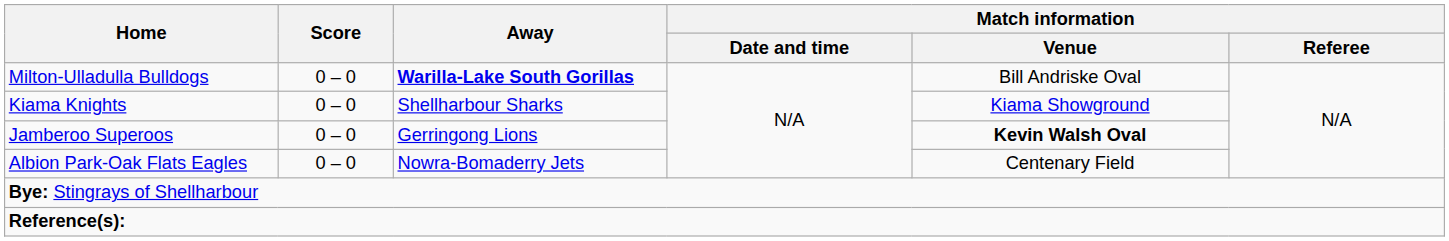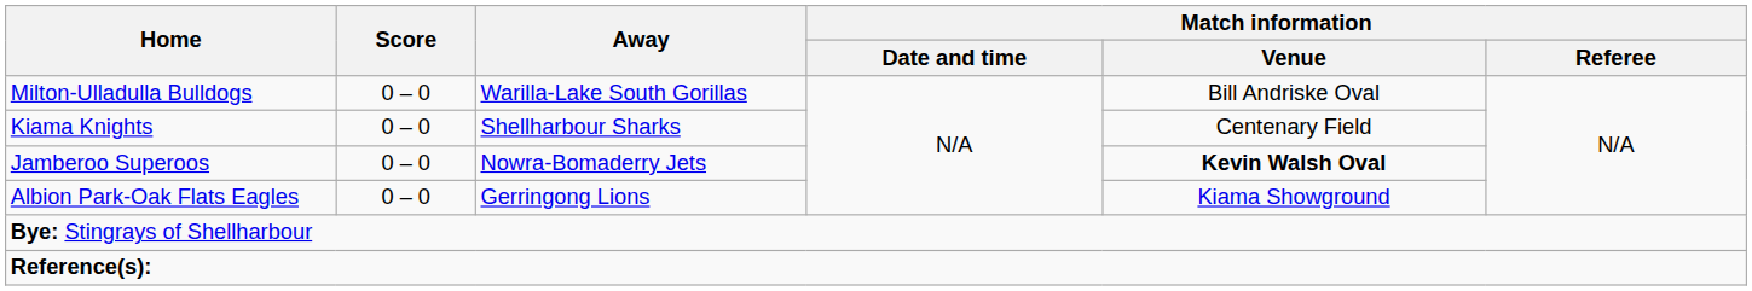Milton-Ulladulla Bulldogs | Away: bold -> normal
Kiama Knights | Match information / Venue: Kiama Showground -> Centenary Field
Jamberoo Superoos | Away: Gerringong Lions -> Nowra-Bomaderry Jets
Albion Park-Oak Flats Eagles | Away: Nowra-Bomaderry Jets -> Gerringong Lions
Albion Park-Oak Flats Eagles | Match information / Venue: Centenary Field -> Kiama Showground
